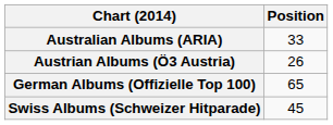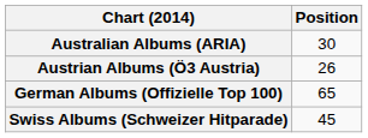Australian Albums (ARIA) | Position: 33 -> 30
